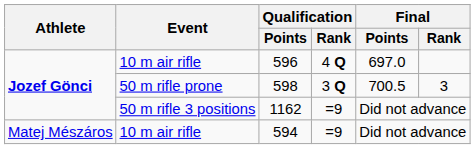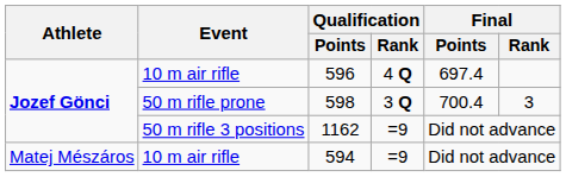596 | Final / Points: 697.0 -> 697.4
598 | Final / Points: 700.5 -> 700.4
